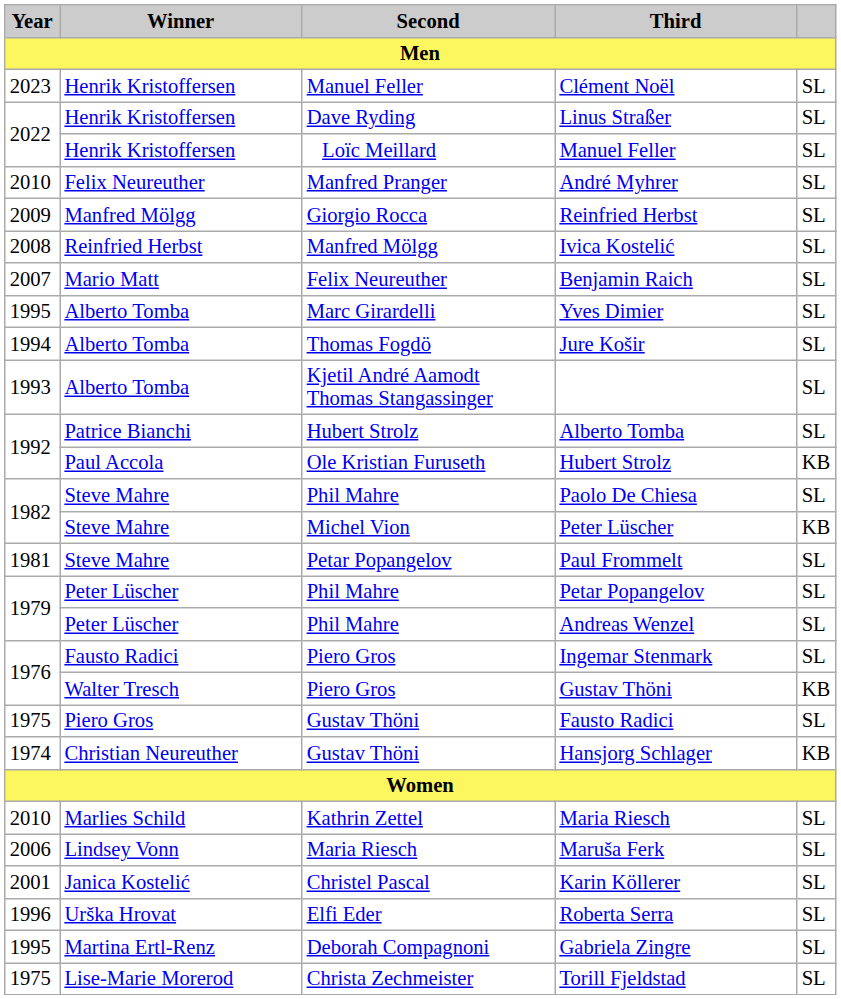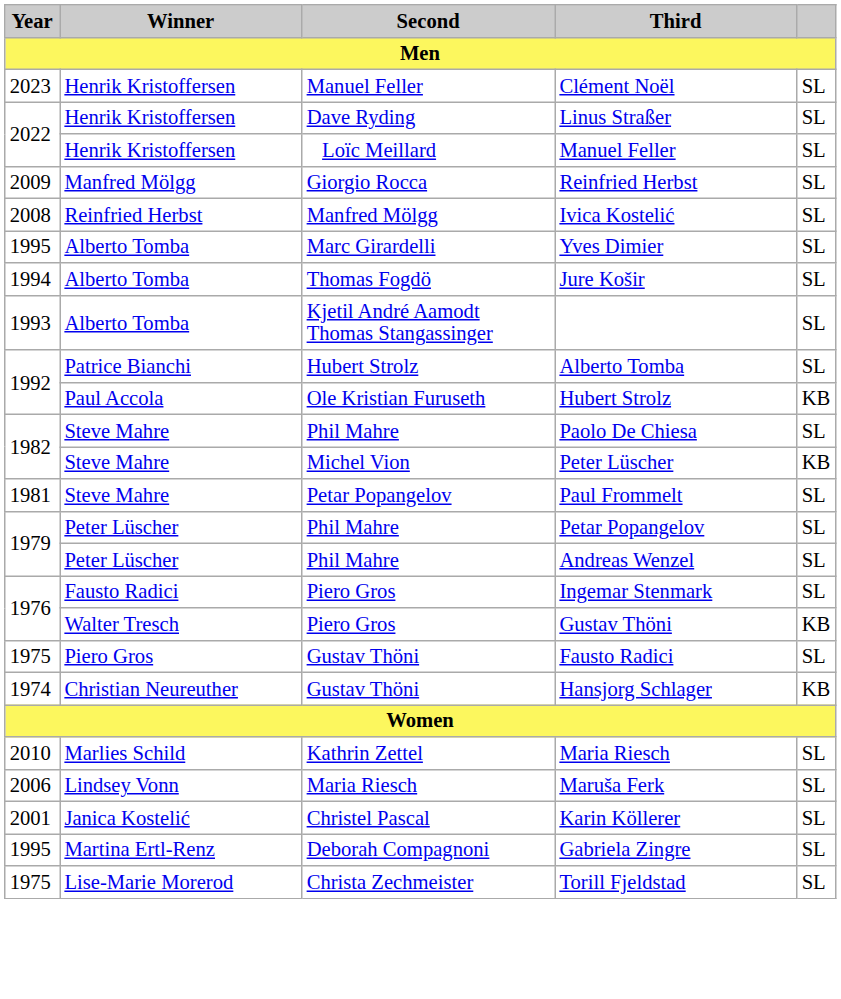- row: 2010 | Felix Neureuther | Manfred Pranger | André Myhrer | SL
- row: 2007 | Mario Matt | Felix Neureuther | Benjamin Raich | SL
- row: 1996 | Urška Hrovat | Elfi Eder | Roberta Serra | SL
